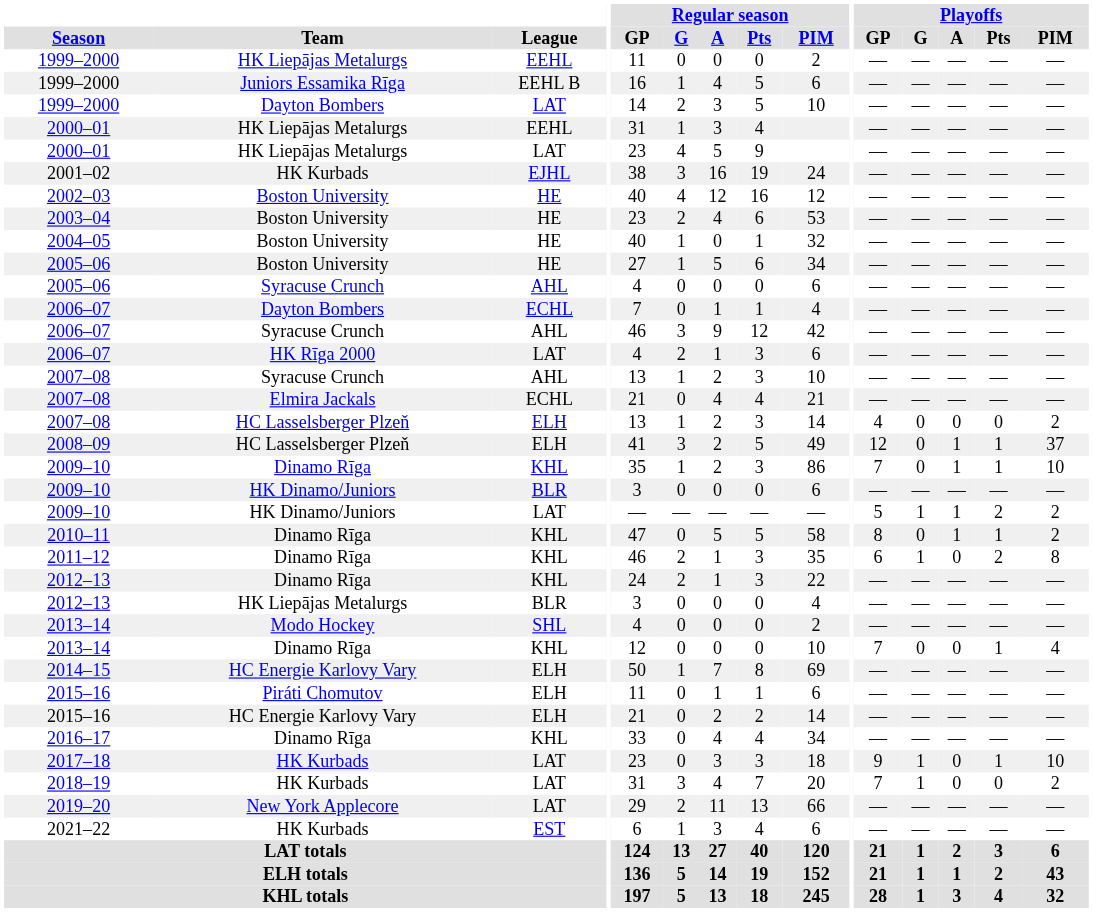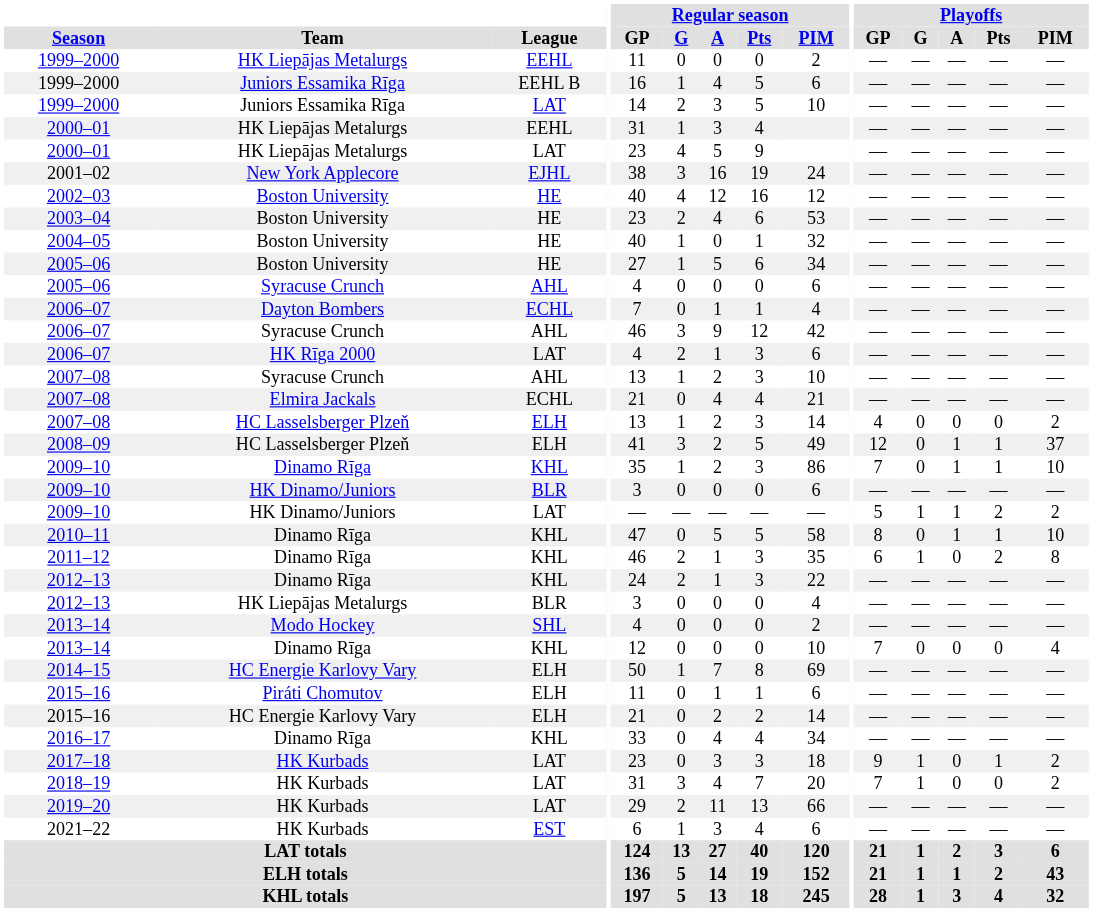1999–2000 / LAT | Team: Dayton Bombers -> Juniors Essamika Rīga
2001–02 | Team: HK Kurbads -> New York Applecore
2010–11 | Playoffs / PIM: 2 -> 10
2013–14 / KHL | Playoffs / Pts: 1 -> 0
2017–18 | Playoffs / PIM: 10 -> 2
2019–20 | Team: New York Applecore -> HK Kurbads
